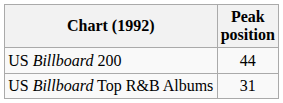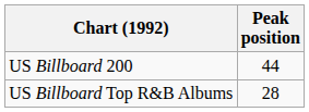US Billboard Top R&B Albums | Peak position: 31 -> 28
